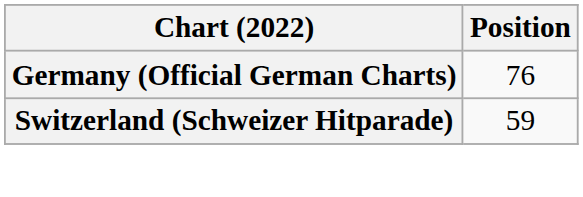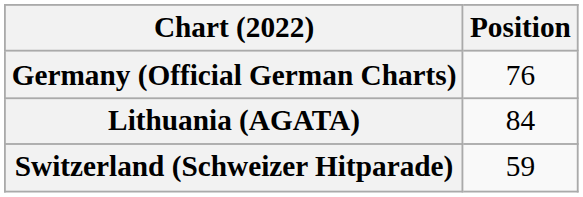+ row: Lithuania (AGATA) | 84
